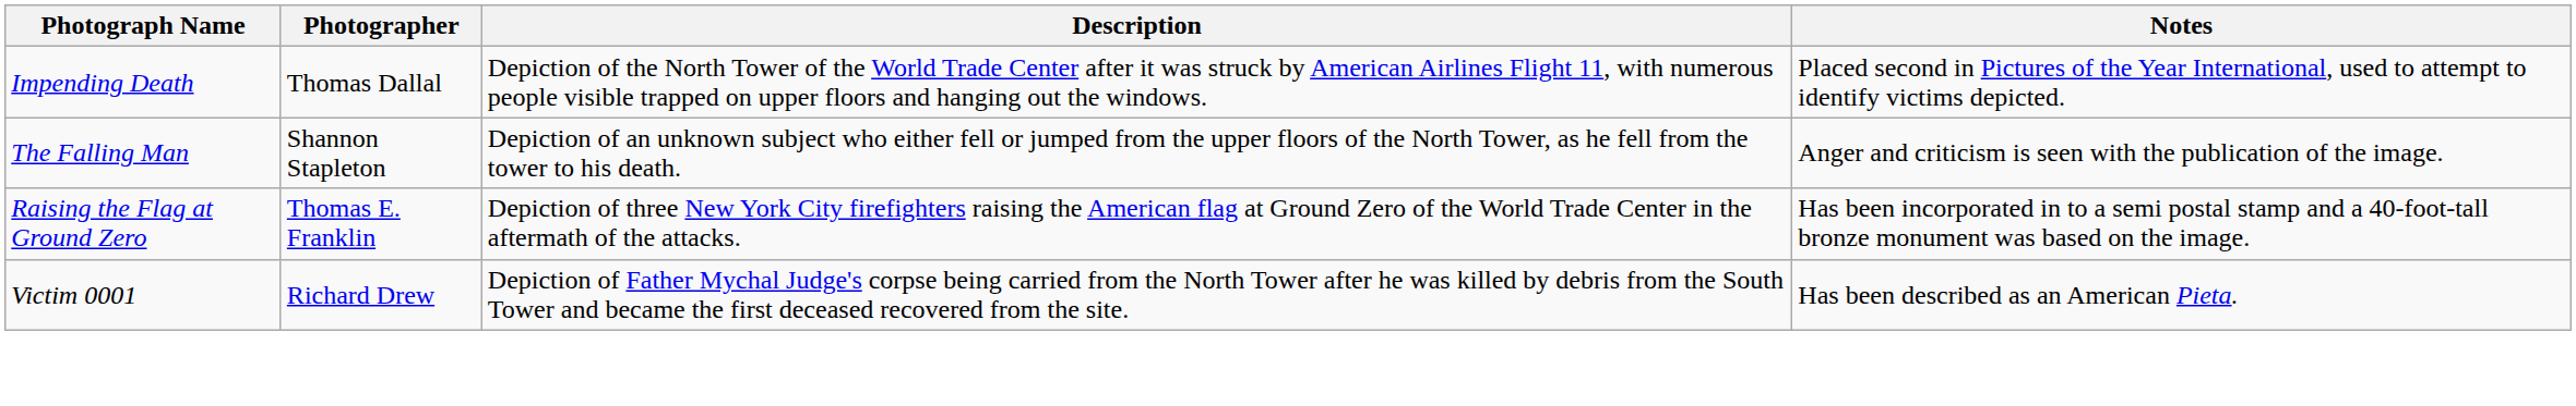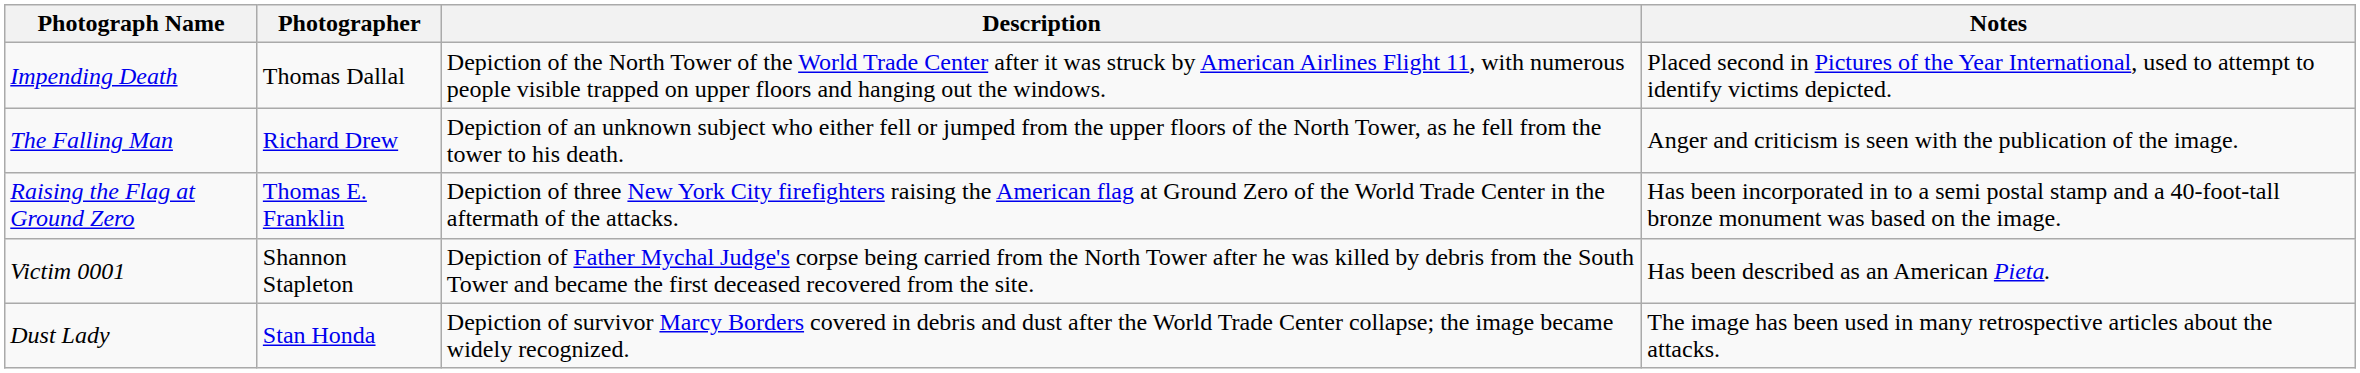The Falling Man | Photographer: Shannon Stapleton -> Richard Drew
Victim 0001 | Photographer: Richard Drew -> Shannon Stapleton
+ row: Dust Lady | Stan Honda | Depiction of survivor Marcy Borders covered in debris and dust after the World Trade Center collapse; the image became widely recognized. | The image has been used in many retrospective articles about the attacks.
